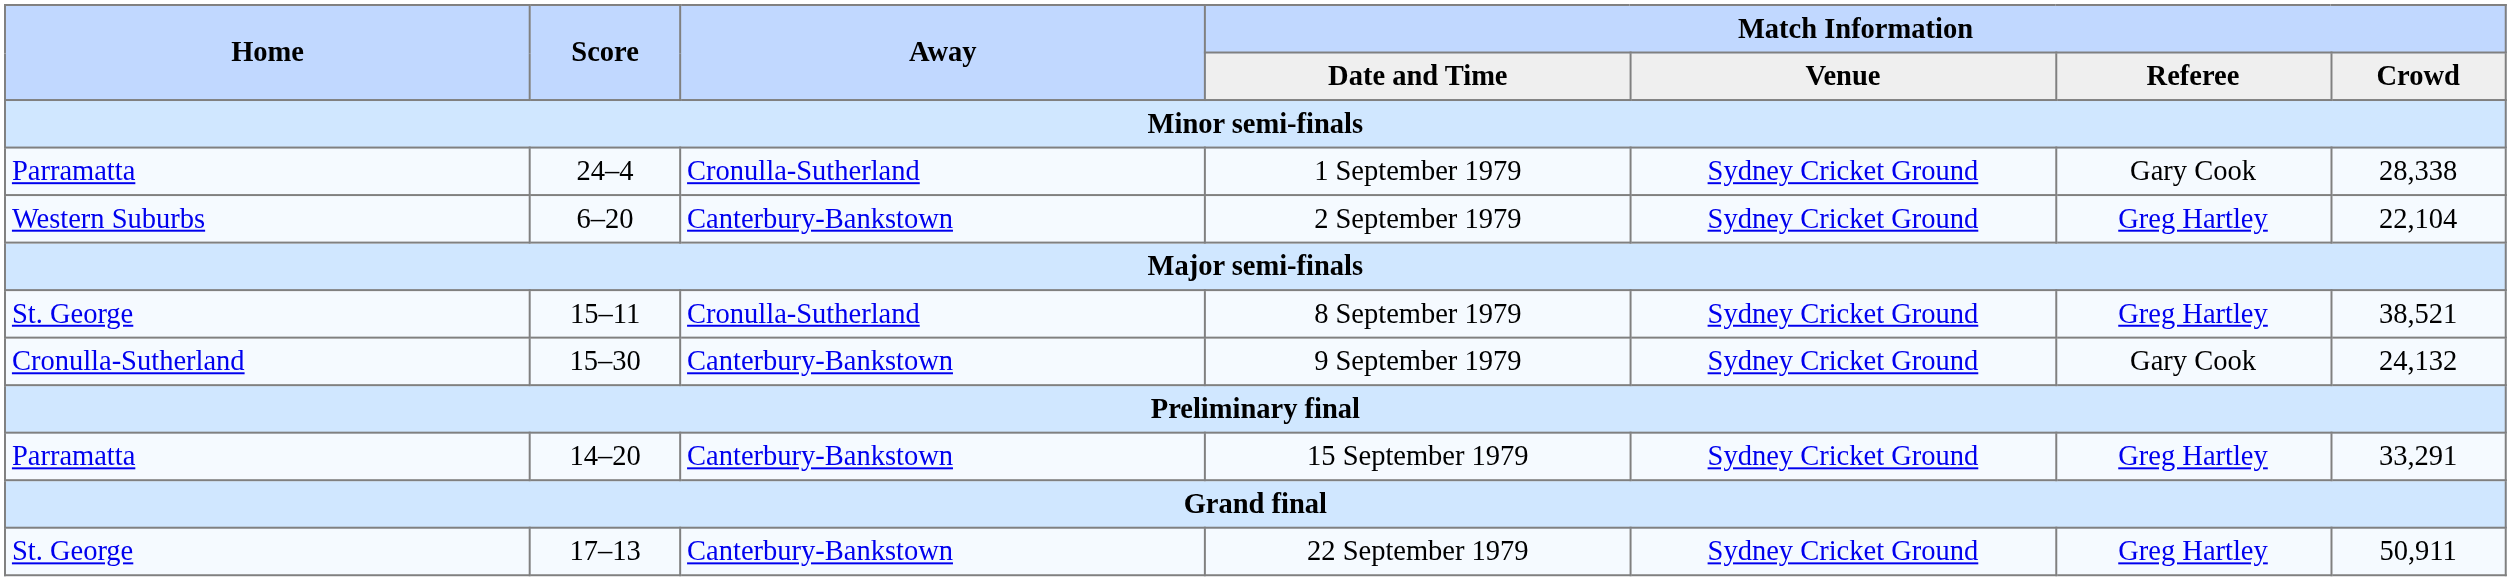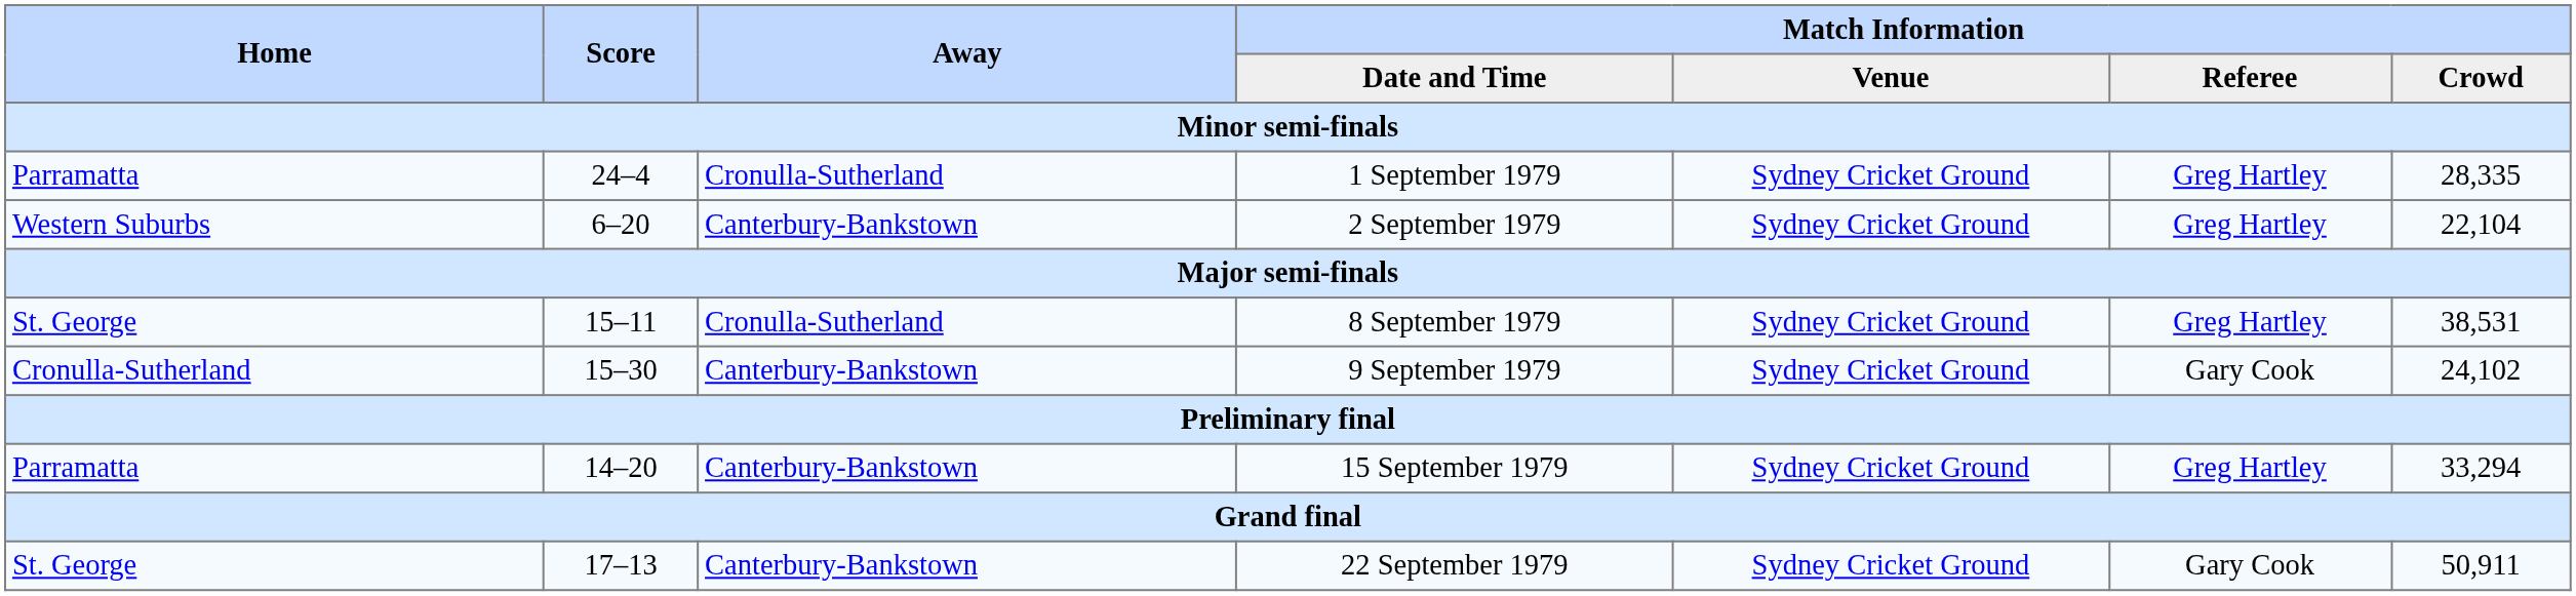1 September 1979 | Match Information / Referee: Gary Cook -> Greg Hartley
1 September 1979 | Match Information / Crowd: 28,338 -> 28,335
8 September 1979 | Match Information / Crowd: 38,521 -> 38,531
9 September 1979 | Match Information / Crowd: 24,132 -> 24,102
15 September 1979 | Match Information / Crowd: 33,291 -> 33,294
22 September 1979 | Match Information / Referee: Greg Hartley -> Gary Cook
